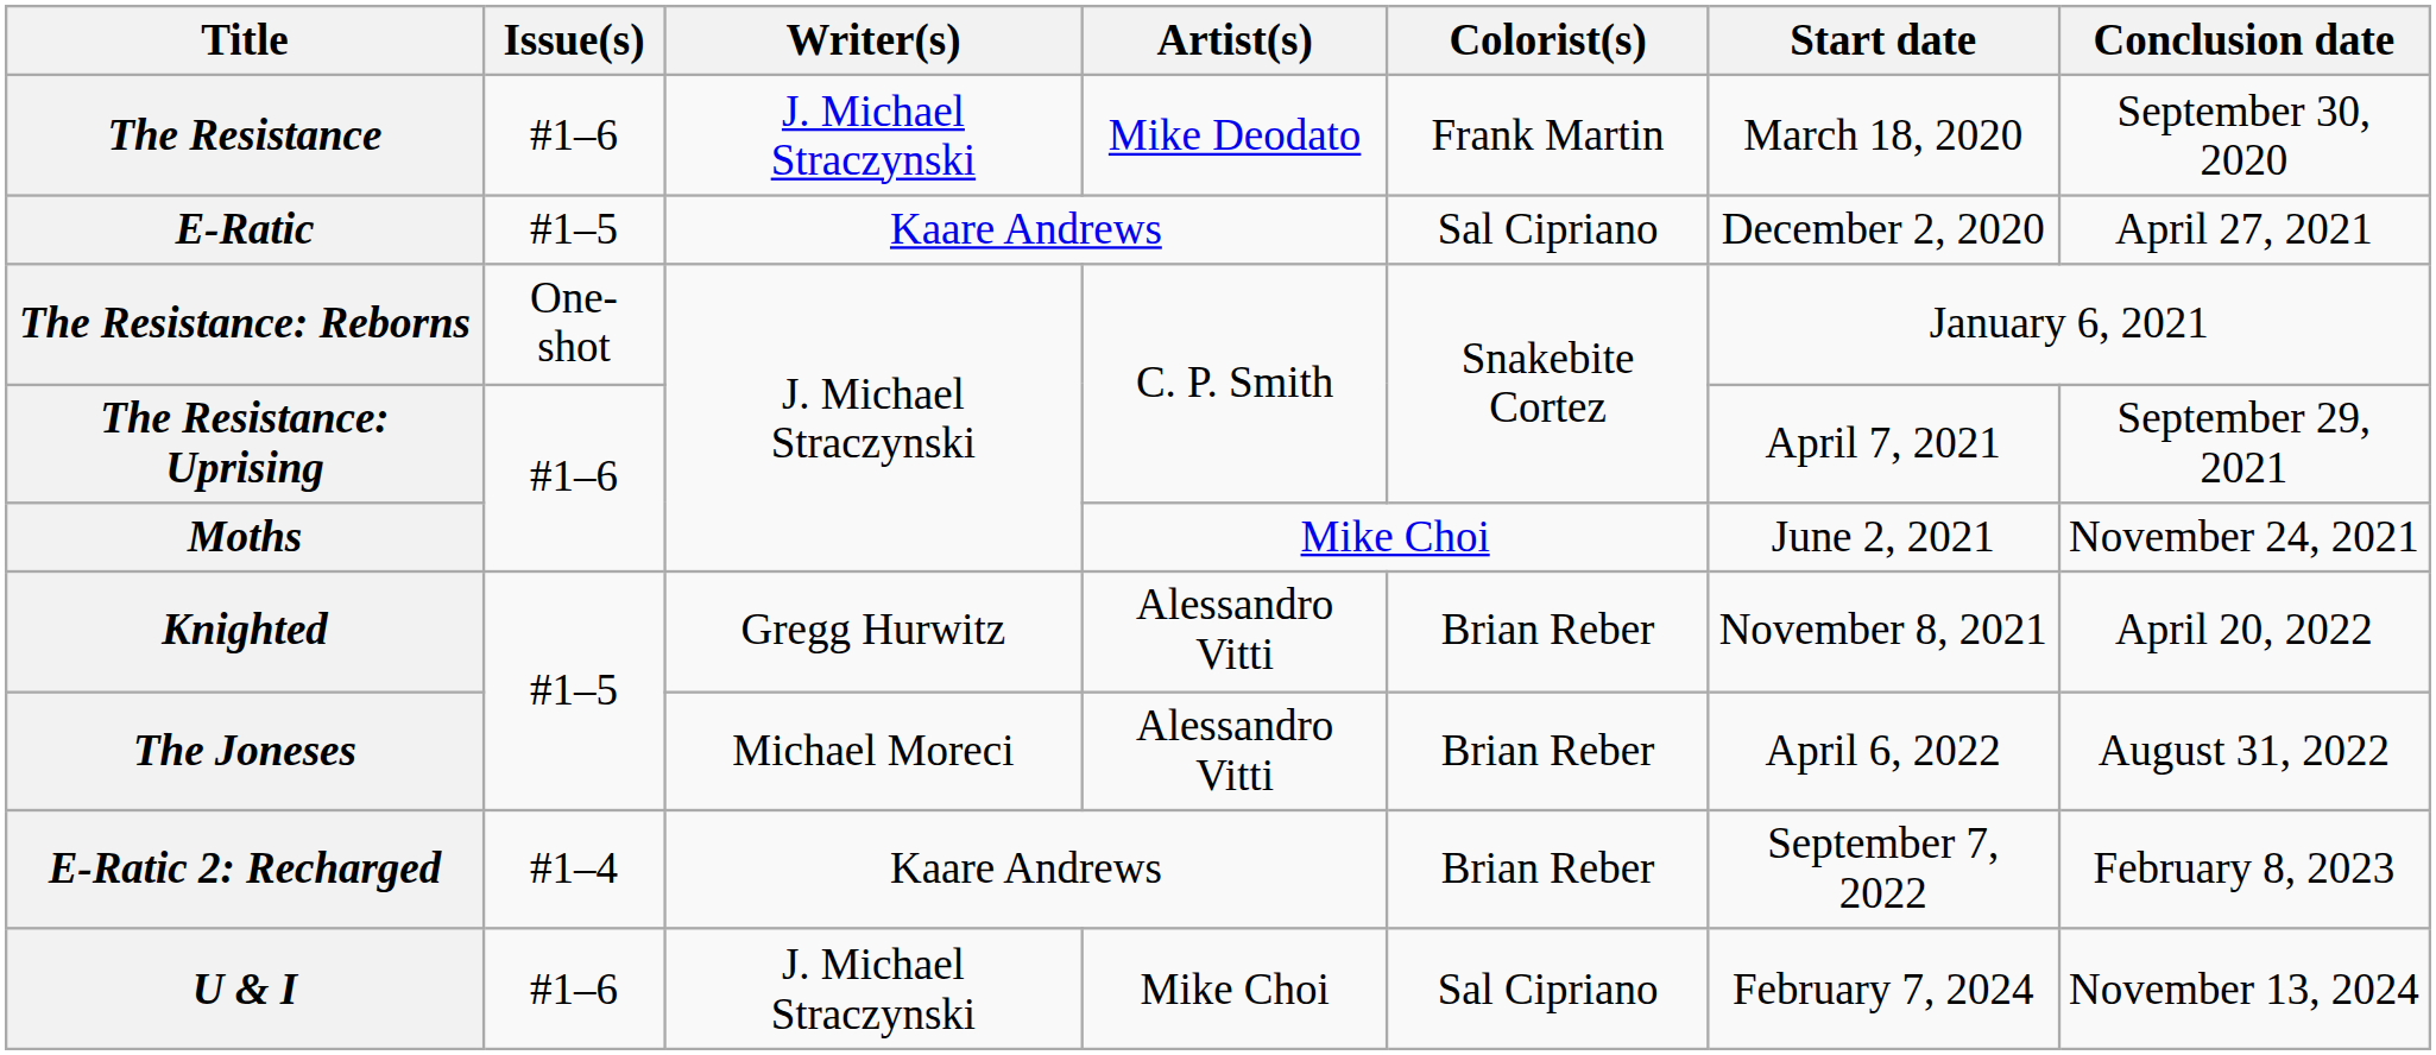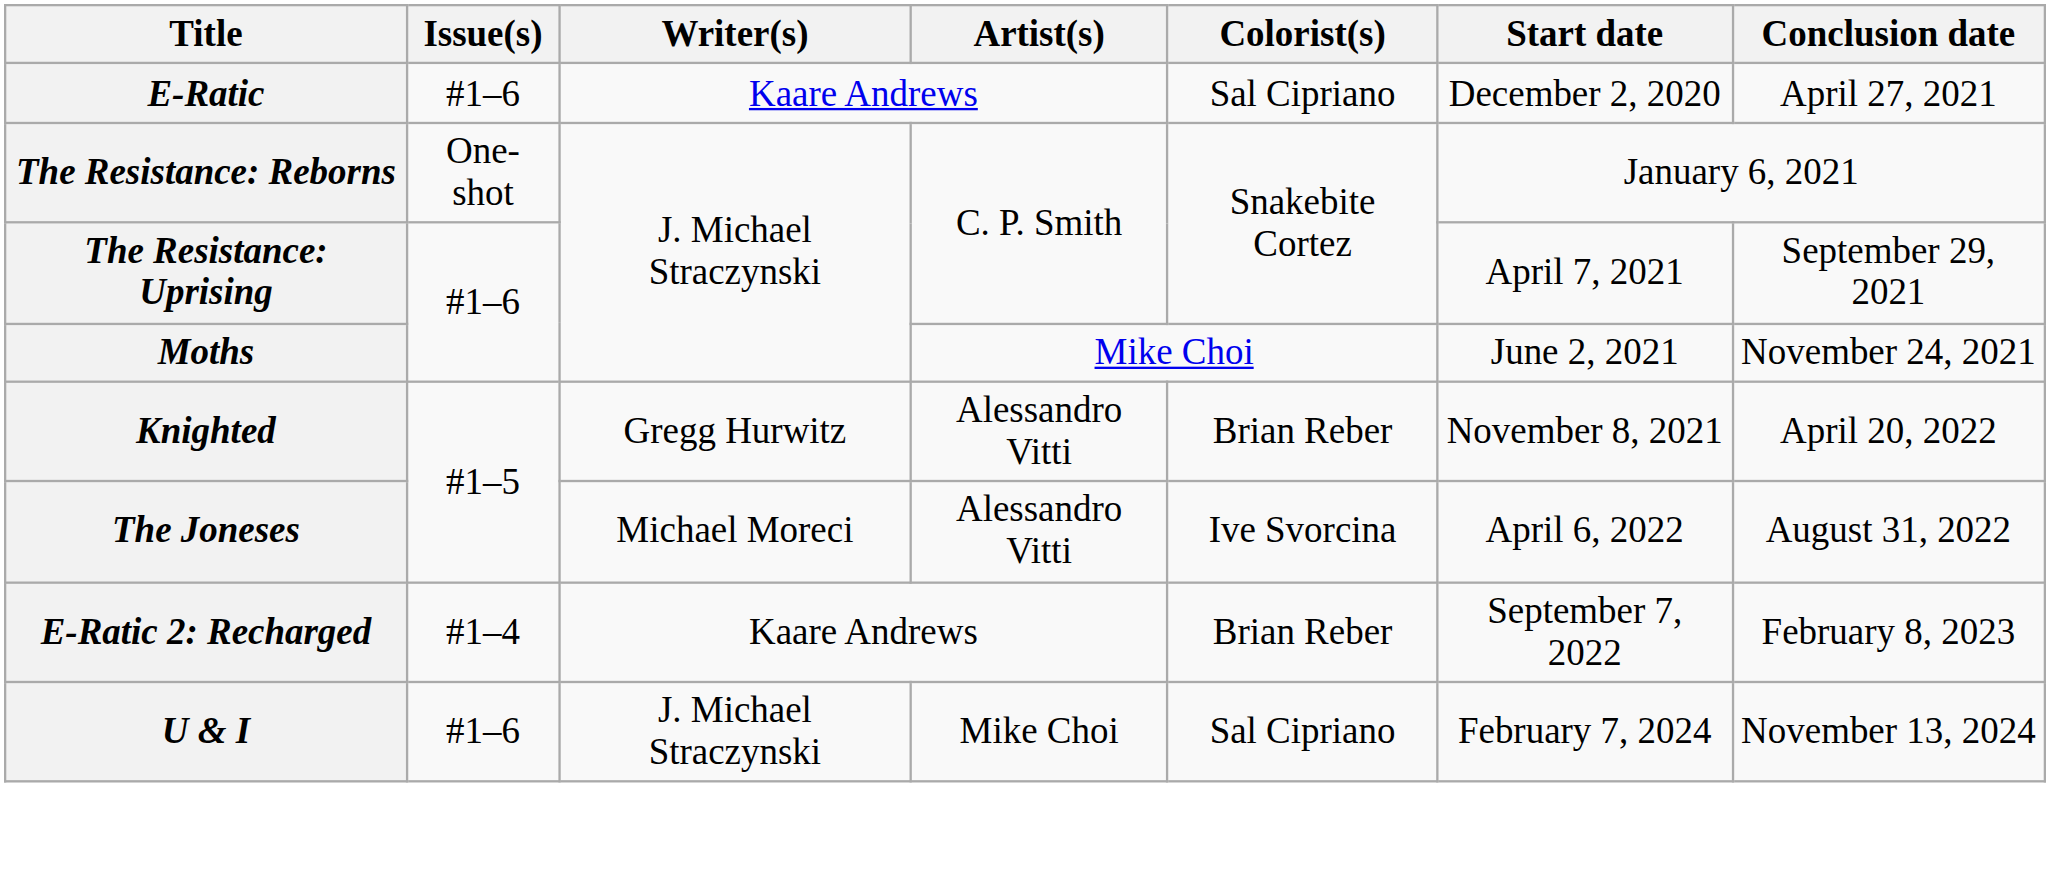- row: The Resistance | #1–6 | J. Michael Straczynski | Mike Deodato | Frank Martin | March 18, 2020 | September 30, 2020
E-Ratic | Issue(s): #1–5 -> #1–6
The Joneses | Colorist(s): Brian Reber -> Ive Svorcina
